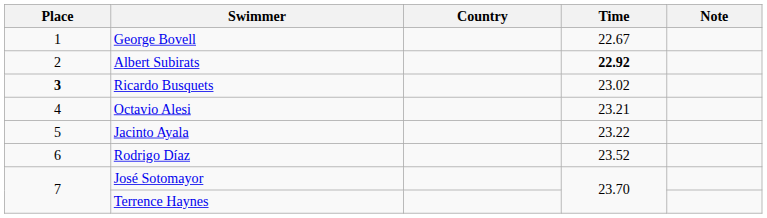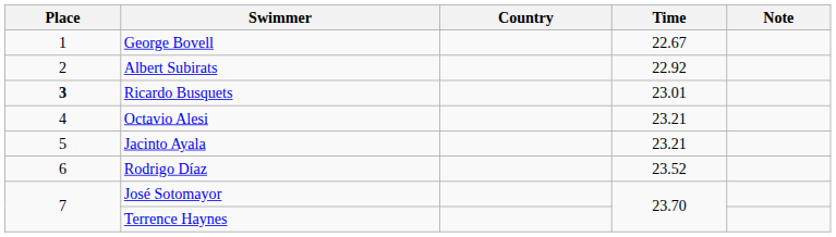Albert Subirats | Time: bold -> normal
Ricardo Busquets | Time: 23.02 -> 23.01
Jacinto Ayala | Time: 23.22 -> 23.21
